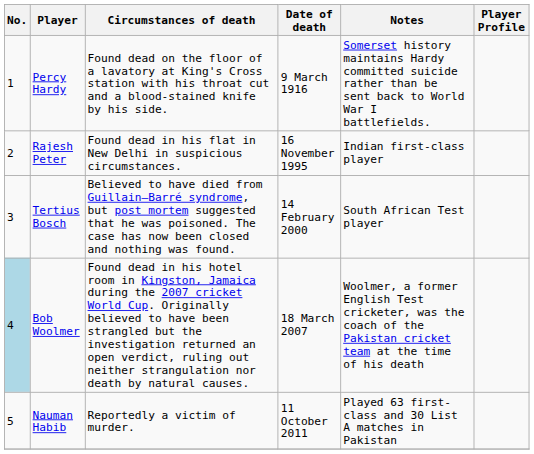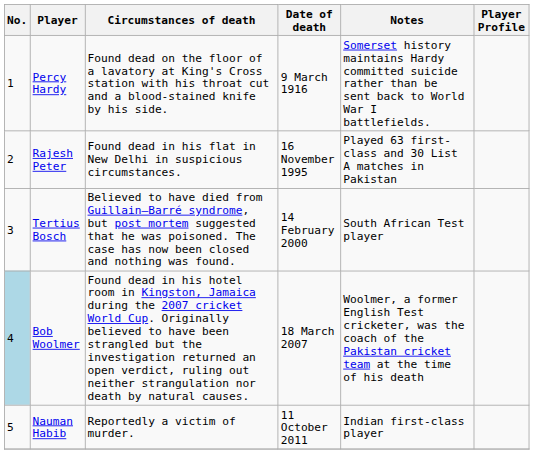Rajesh Peter | Notes: Indian first-class player -> Played 63 first-class and 30 List A matches in Pakistan
Nauman Habib | Notes: Played 63 first-class and 30 List A matches in Pakistan -> Indian first-class player
